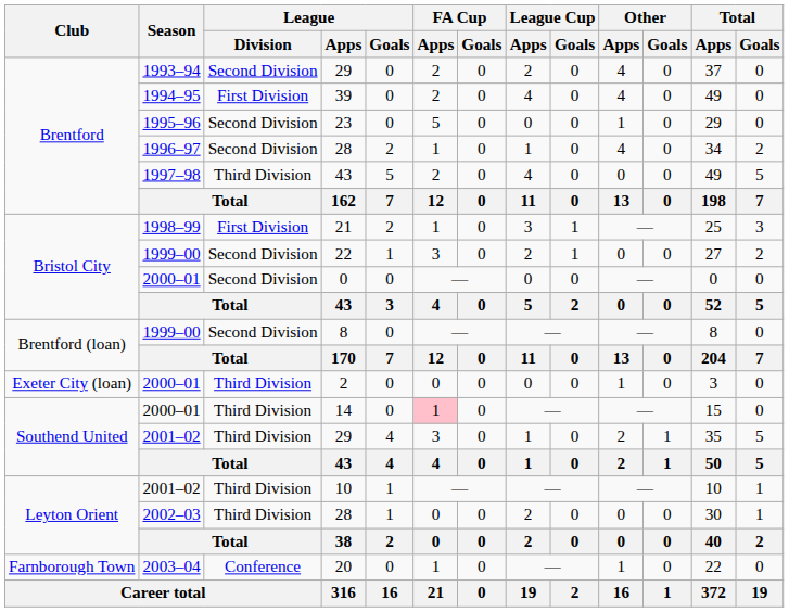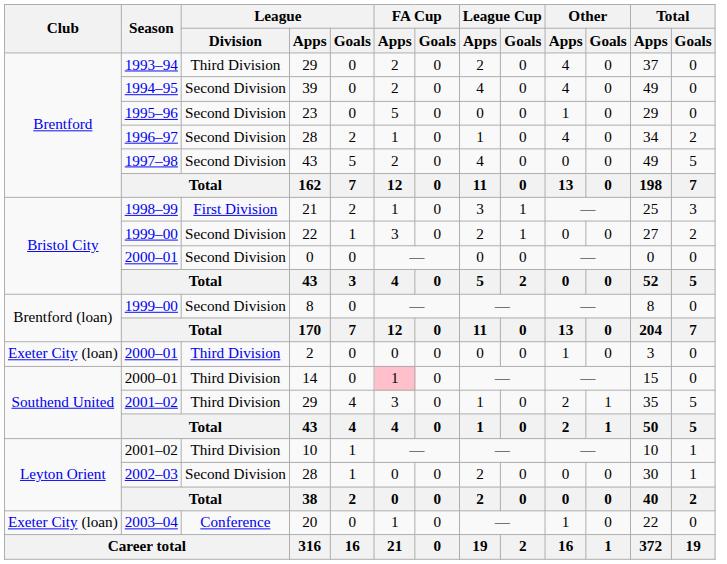1993–94 / 29 | League / Division: Second Division -> Third Division
39 | League / Division: First Division -> Second Division
1997–98 / 43 | League / Division: Third Division -> Second Division
2002–03 / 28 | League / Division: Third Division -> Second Division
20 | Club: Farnborough Town -> Exeter City (loan)
